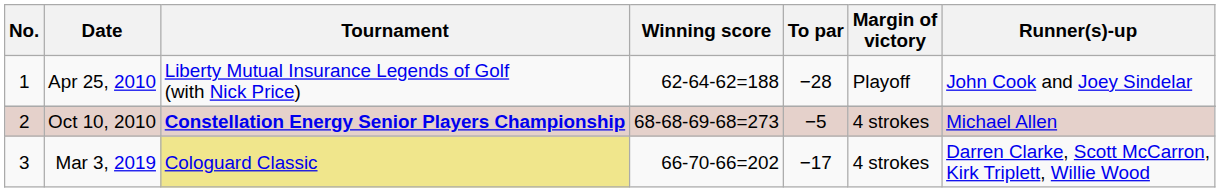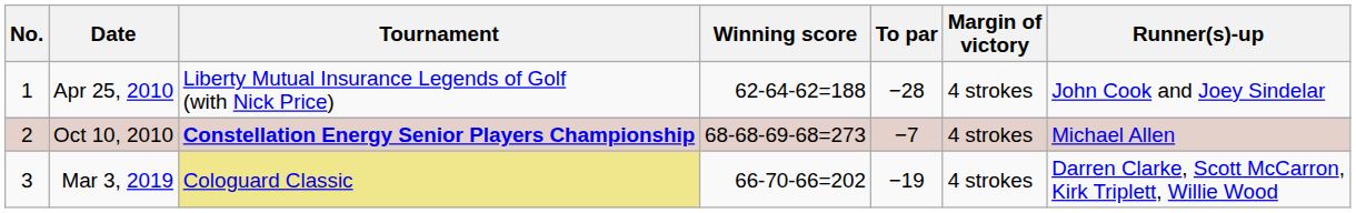Apr 25, 2010 | Margin of victory: Playoff -> 4 strokes
Oct 10, 2010 | To par: −5 -> −7
Mar 3, 2019 | To par: −17 -> −19
